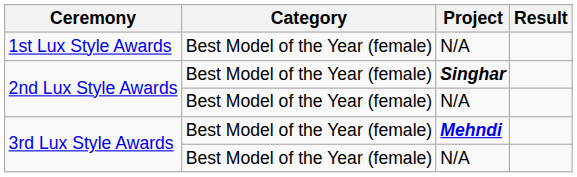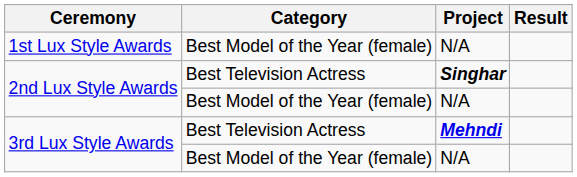2nd Lux Style Awards / Singhar | Category: Best Model of the Year (female) -> Best Television Actress
3rd Lux Style Awards / Mehndi | Category: Best Model of the Year (female) -> Best Television Actress
